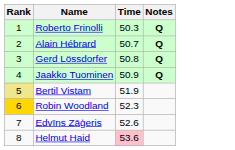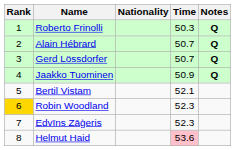+ column: Nationality
Gerd Lössdorfer | Time: 50.8 -> 50.7
Bertil Vistam | Rank: khaki background -> no background
Bertil Vistam | Time: 51.9 -> 52.1
Edvīns Zāģeris | Time: 52.6 -> 52.3
